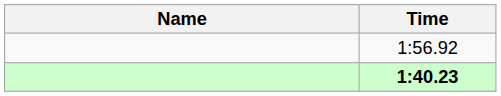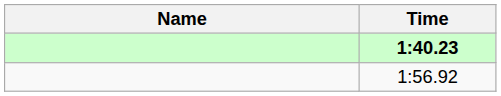rows swapped: 1:40.23 <-> 1:56.92
